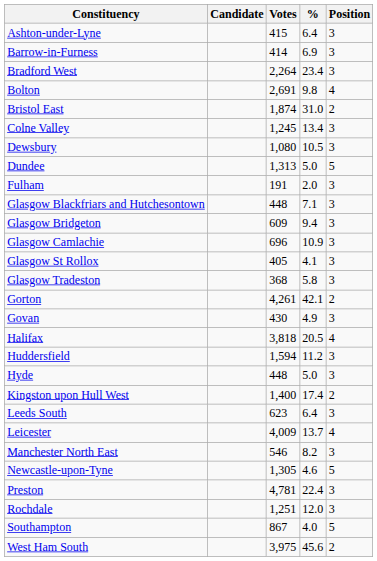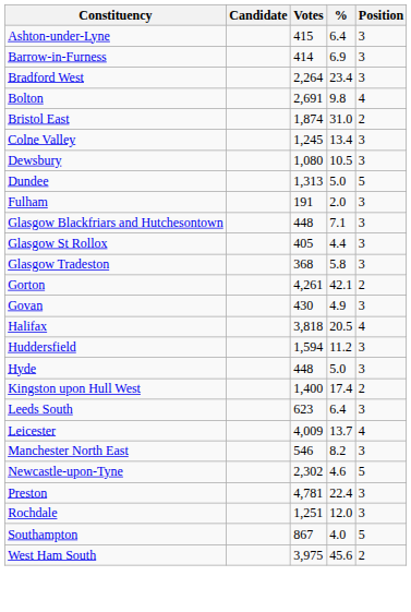- row: Glasgow Bridgeton | 609 | 9.4 | 3
- row: Glasgow Camlachie | 696 | 10.9 | 3
Glasgow St Rollox | %: 4.1 -> 4.4
Newcastle-upon-Tyne | Votes: 1,305 -> 2,302
